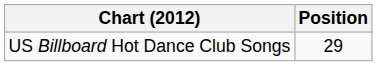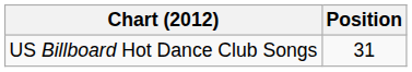US Billboard Hot Dance Club Songs | Position: 29 -> 31
